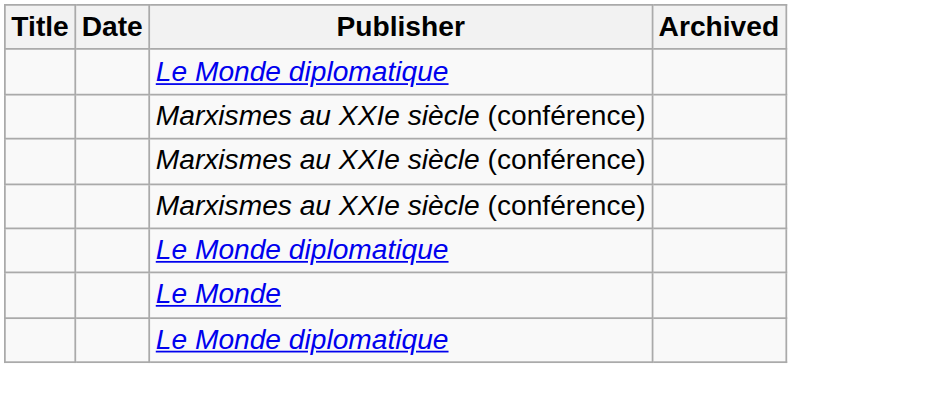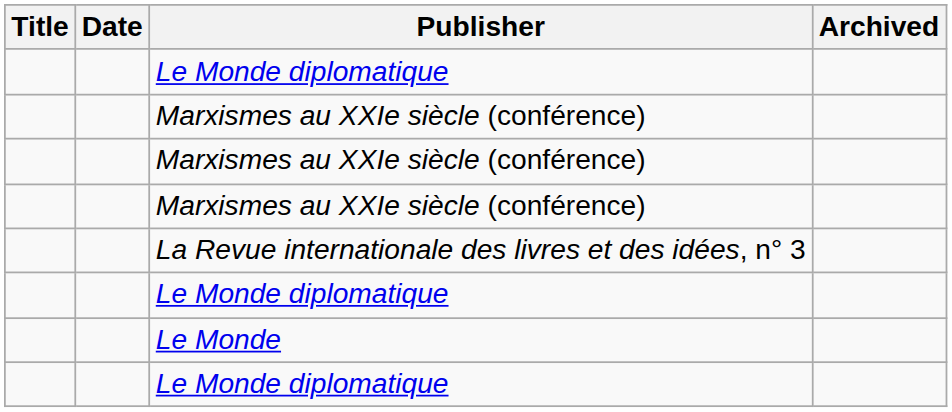+ row: La Revue internationale des livres et des idées, n° 3
